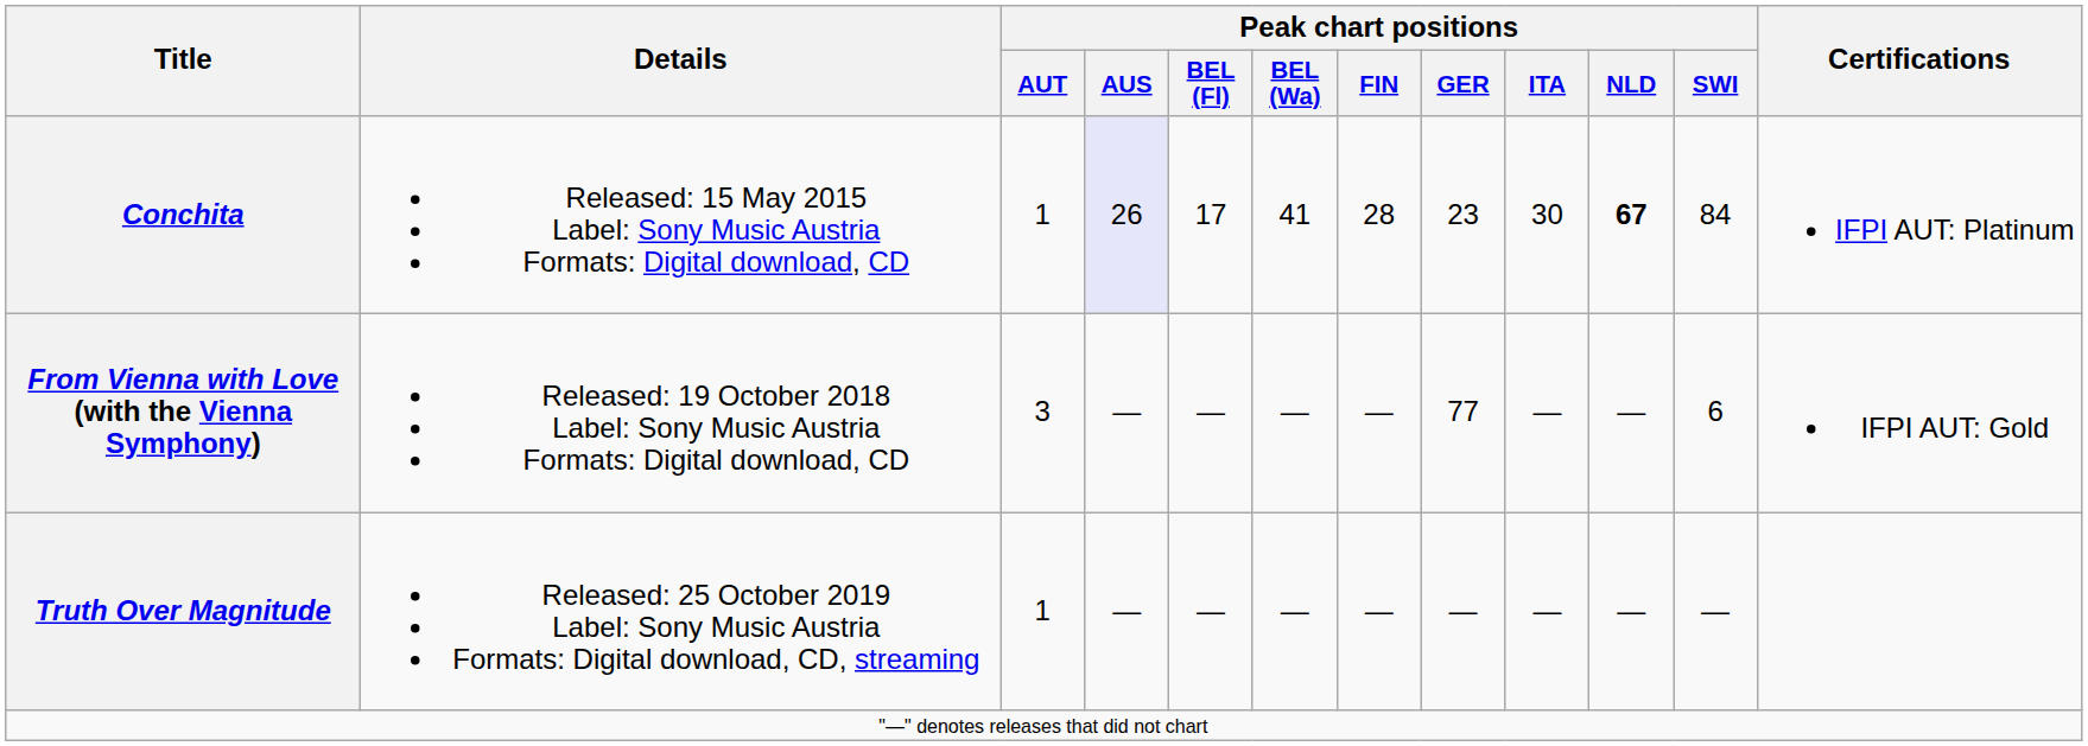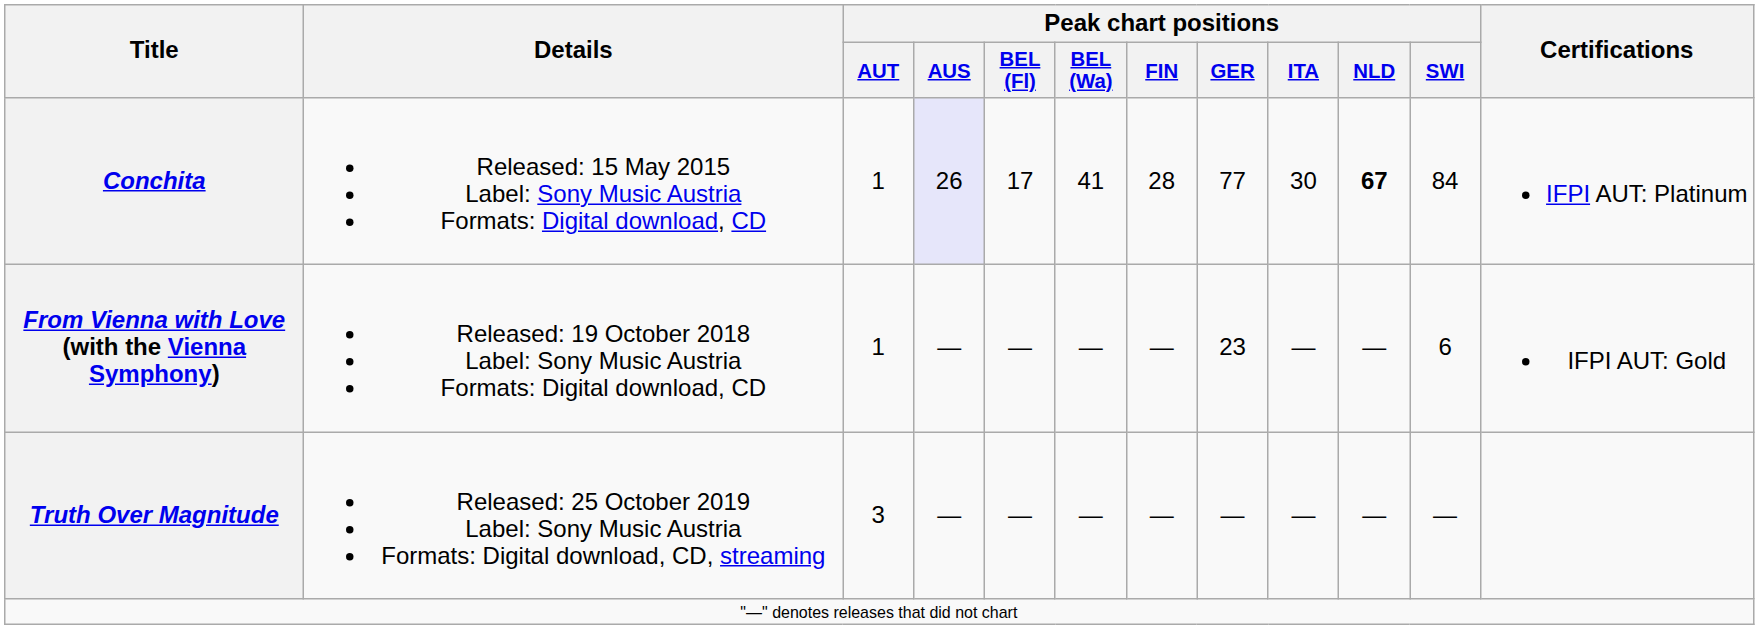Conchita | Peak chart positions / GER: 23 -> 77
From Vienna with Love (with the Vienna Symphony) | Peak chart positions / AUT: 3 -> 1
From Vienna with Love (with the Vienna Symphony) | Peak chart positions / GER: 77 -> 23
Truth Over Magnitude | Peak chart positions / AUT: 1 -> 3
